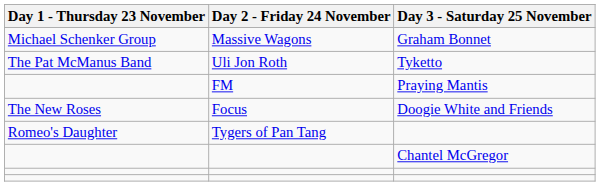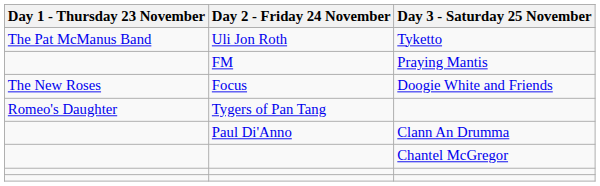- row: Michael Schenker Group | Massive Wagons | Graham Bonnet
+ row: Paul Di'Anno | Clann An Drumma
